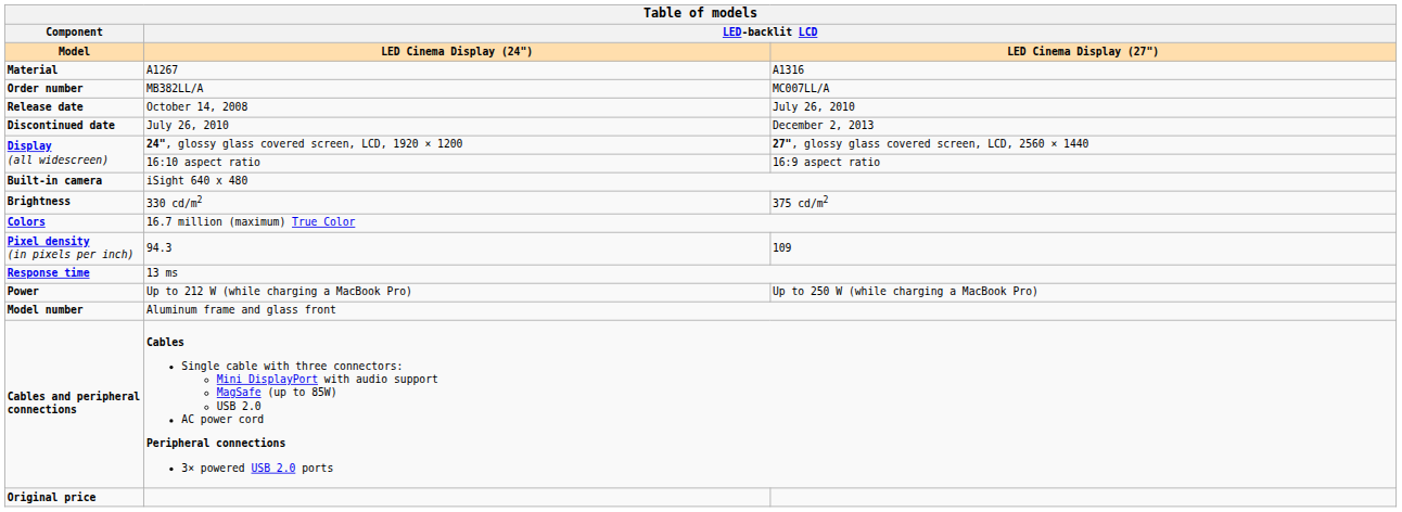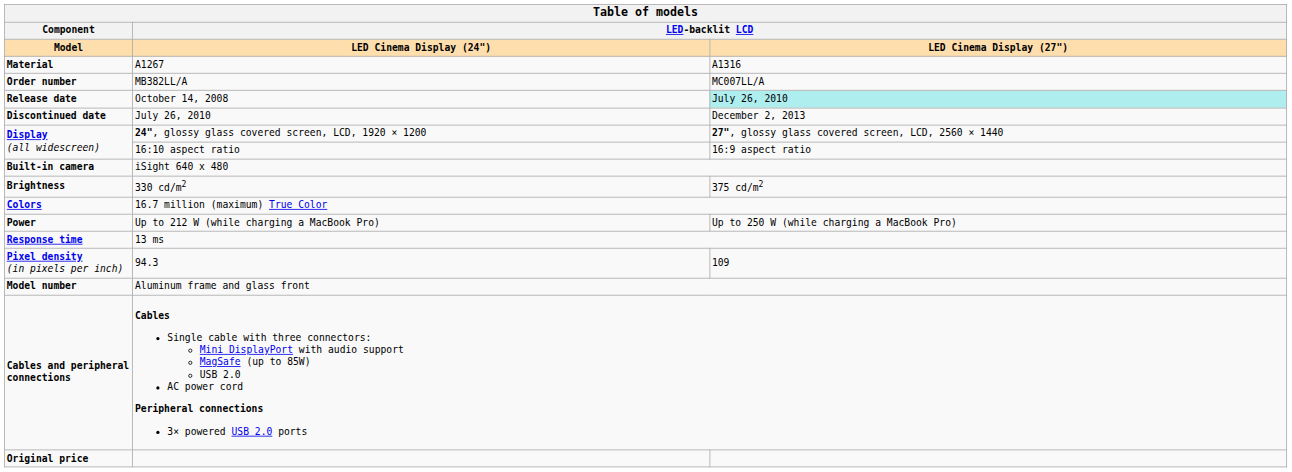October 14, 2008 | LED-backlit LCD / LED Cinema Display (27"): no background -> paleturquoise background
rows swapped: 94.3 <-> Up to 212 W (while charging a MacBook Pro)
